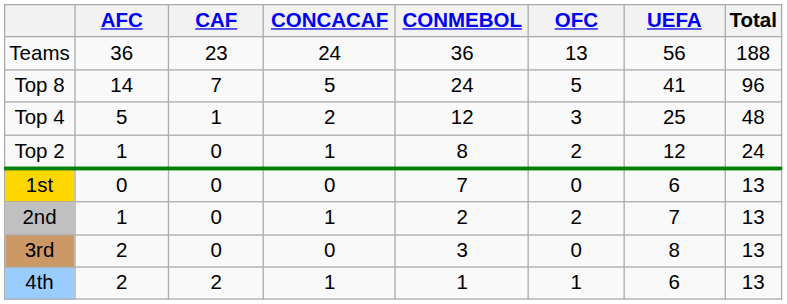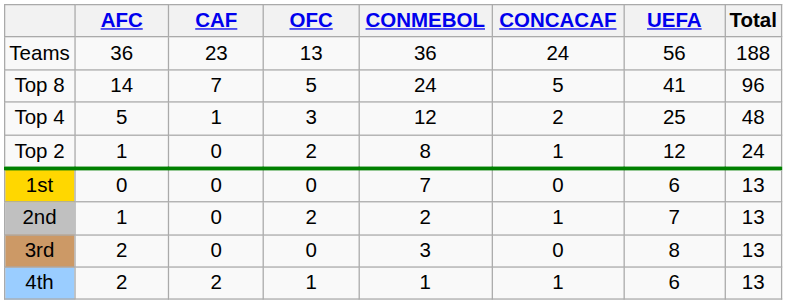columns swapped: CONCACAF <-> OFC
